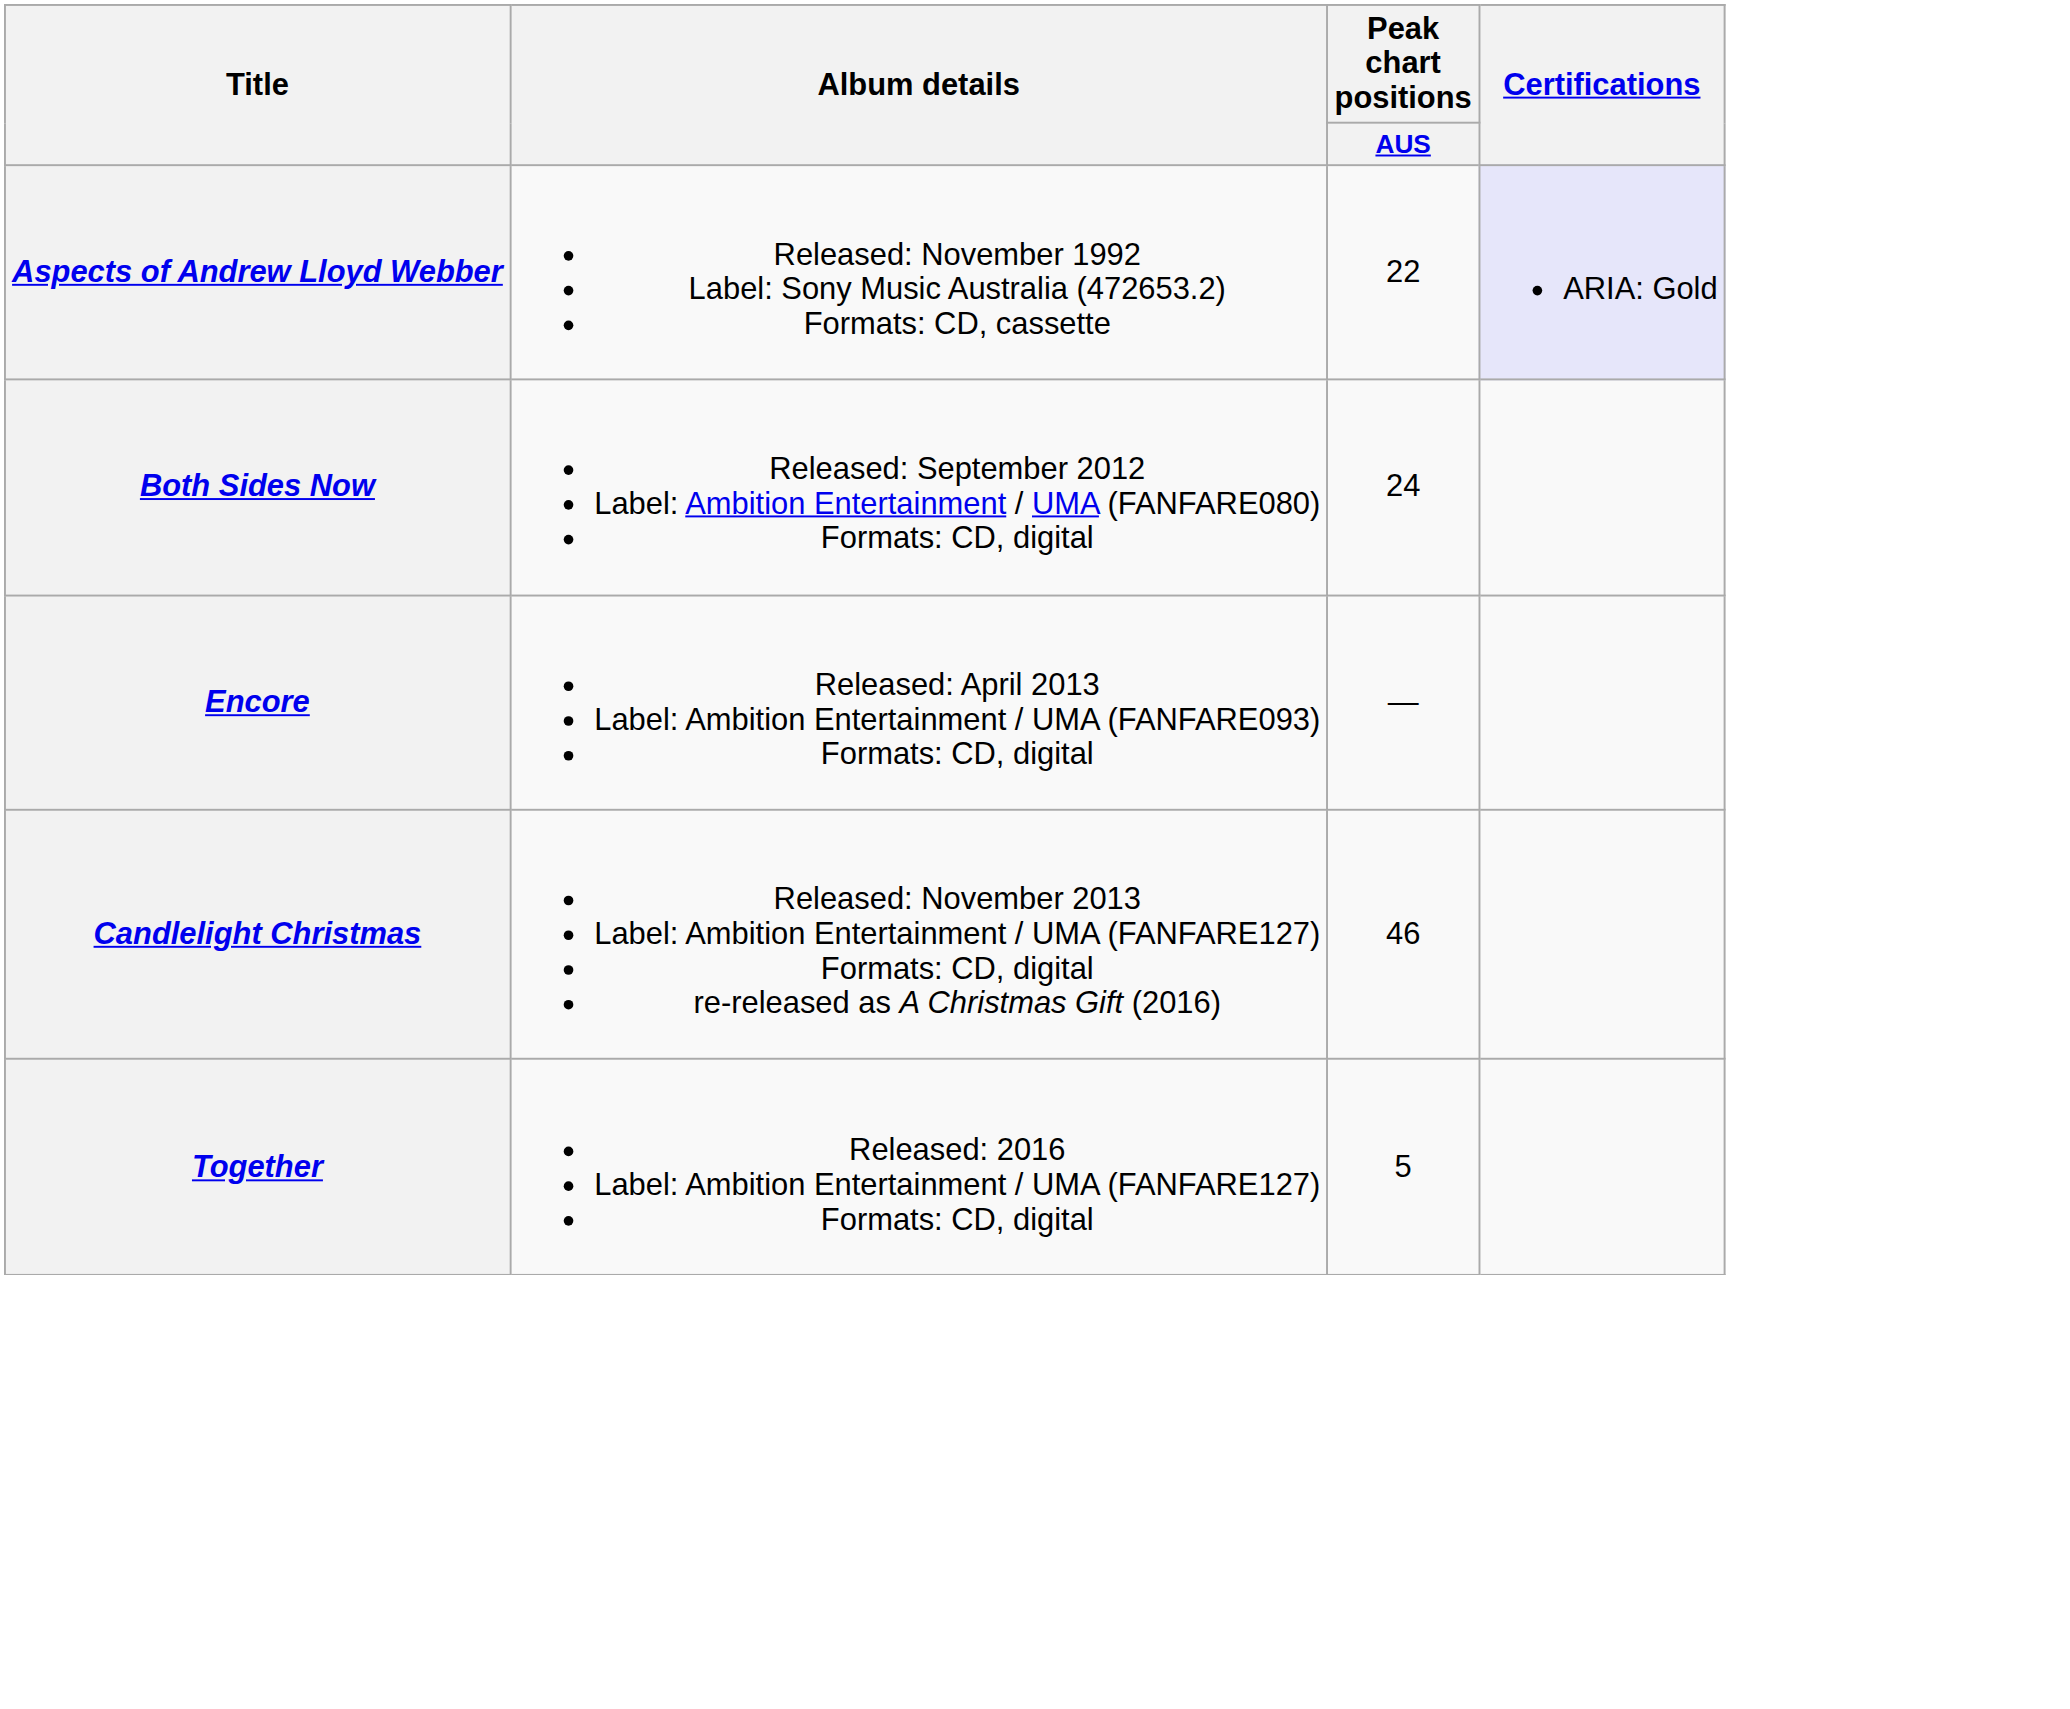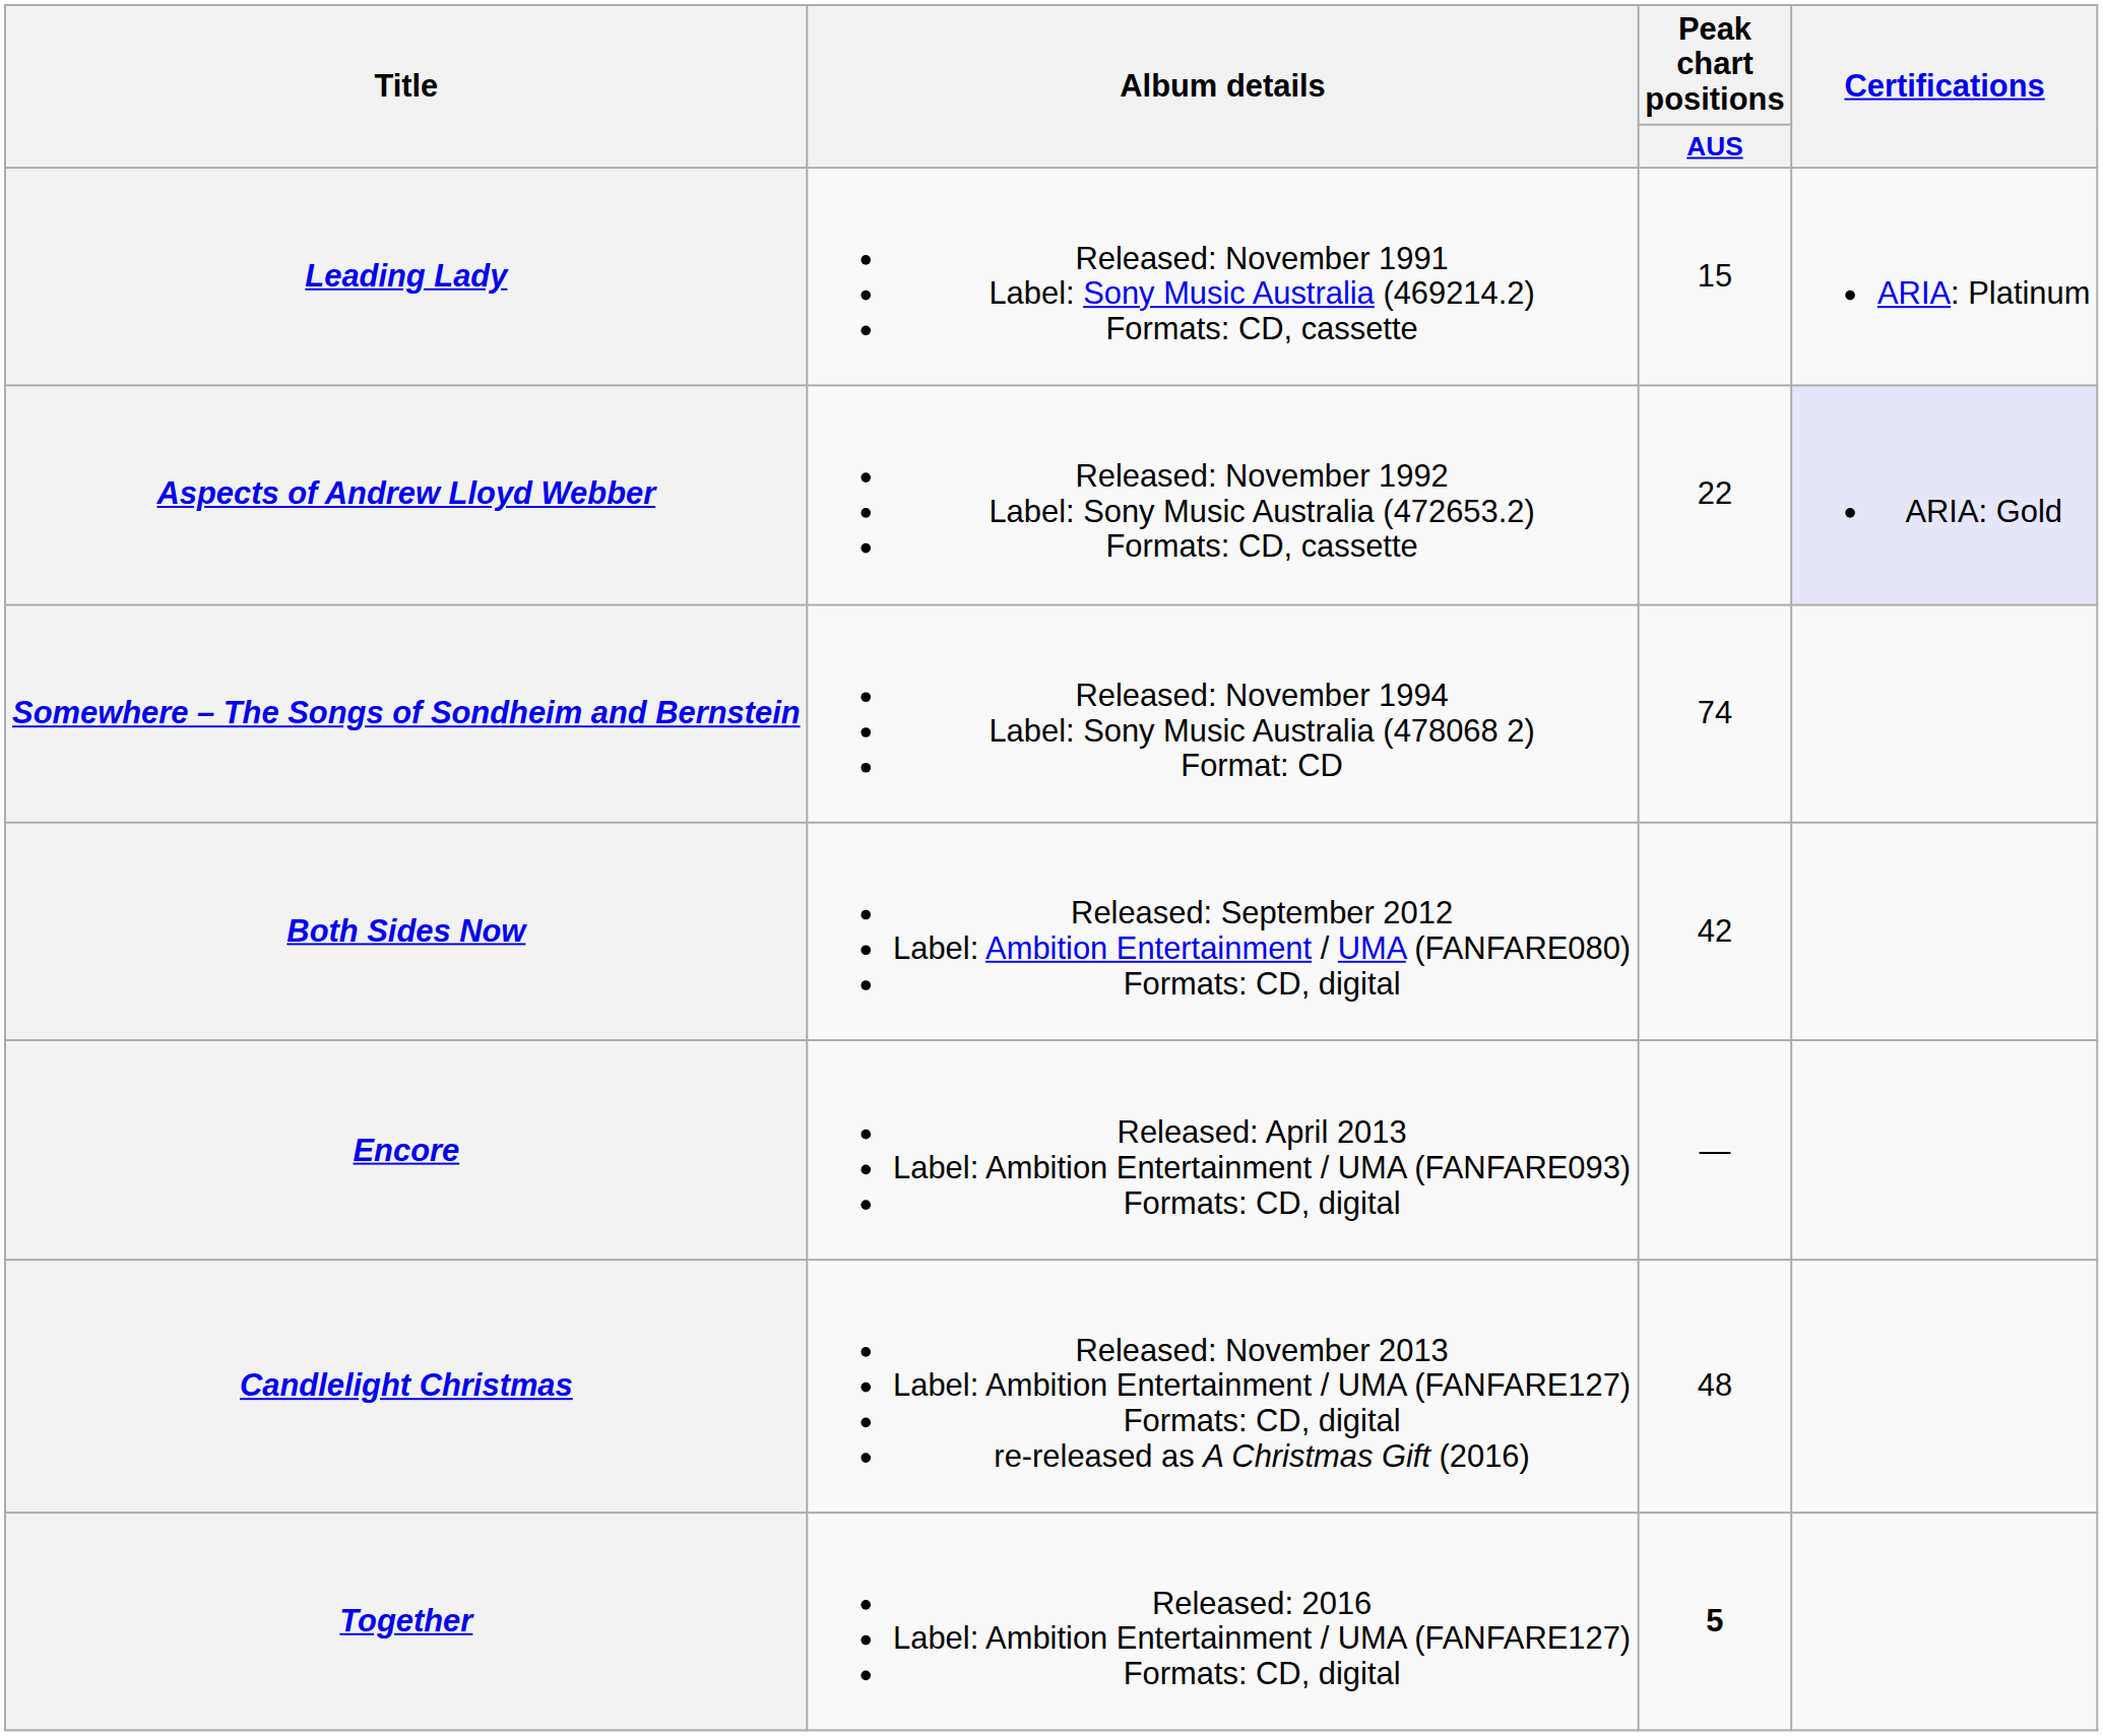+ row: Leading Lady | Released: November 1991 Label: Sony Music Australia (469214.2) Formats: CD, cassette | 15 | ARIA: Platinum
+ row: Somewhere – The Songs of Sondheim and Bernstein | Released: November 1994 Label: Sony Music Australia (478068 2) Format: CD | 74
Both Sides Now | Peak chart positions / AUS: 24 -> 42
Candlelight Christmas | Peak chart positions / AUS: 46 -> 48
Together | Peak chart positions / AUS: normal -> bold
